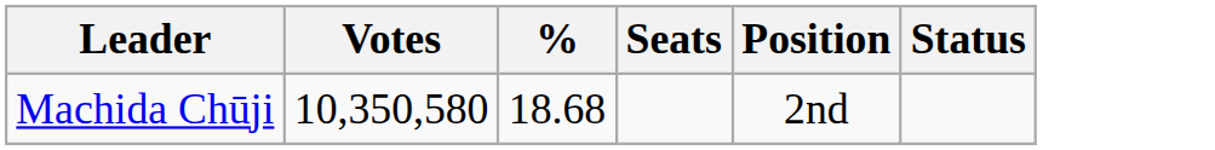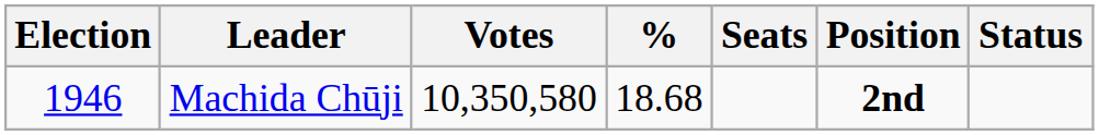+ column: Election | 1946
Machida Chūji | Position: normal -> bold
